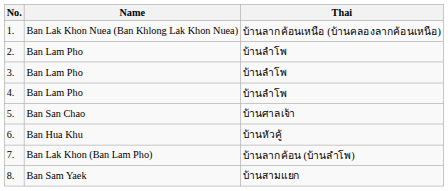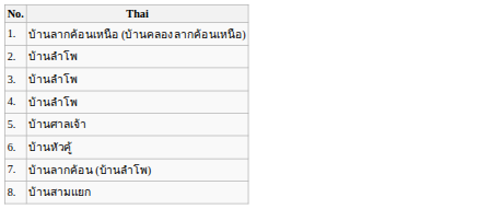- column: Name | Ban Lak Khon Nuea (Ban Khlong Lak Khon Nuea) | Ban Lam Pho | Ban Lam Pho | Ban Lam Pho | Ban San Chao | Ban Hua Khu | Ban Lak Khon (Ban Lam Pho) | Ban Sam Yaek
